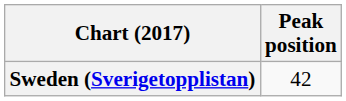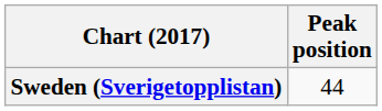Sweden (Sverigetopplistan) | Peak position: 42 -> 44
